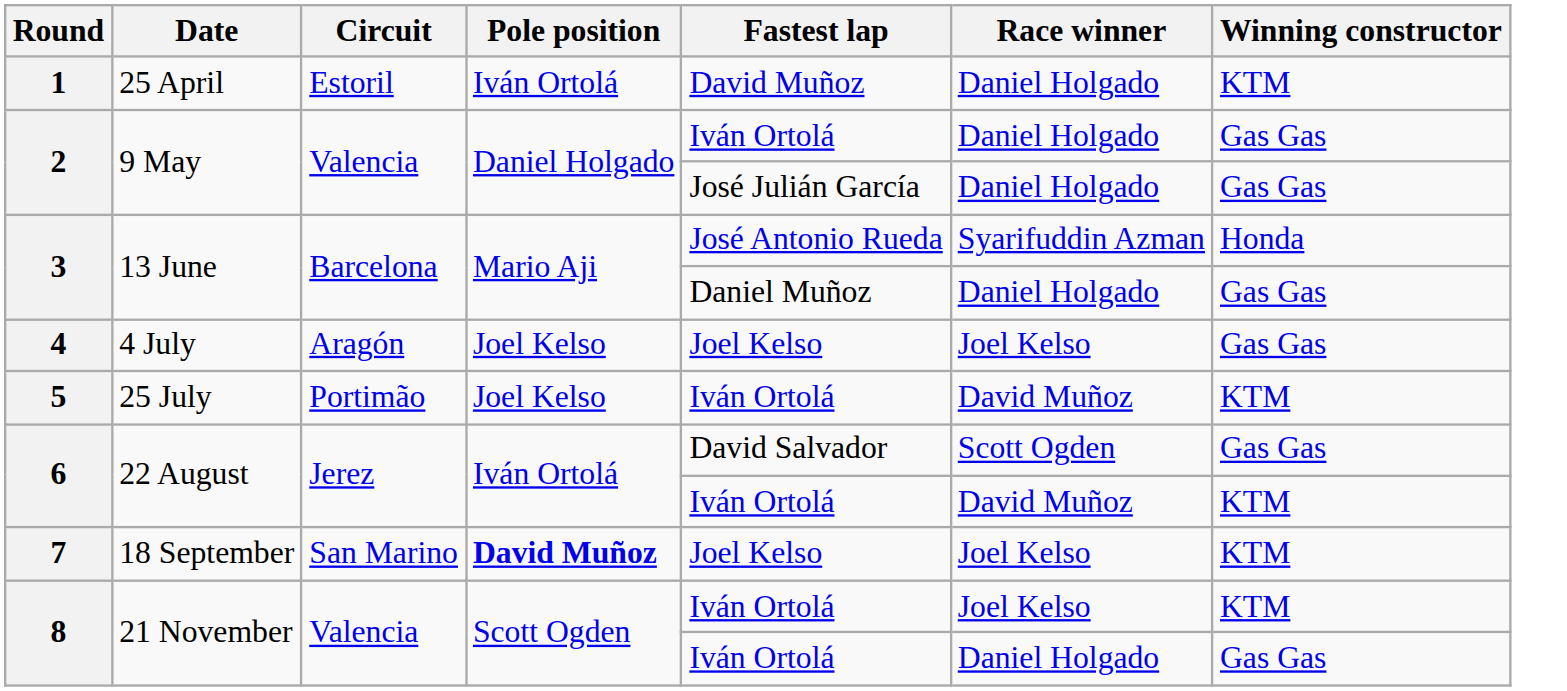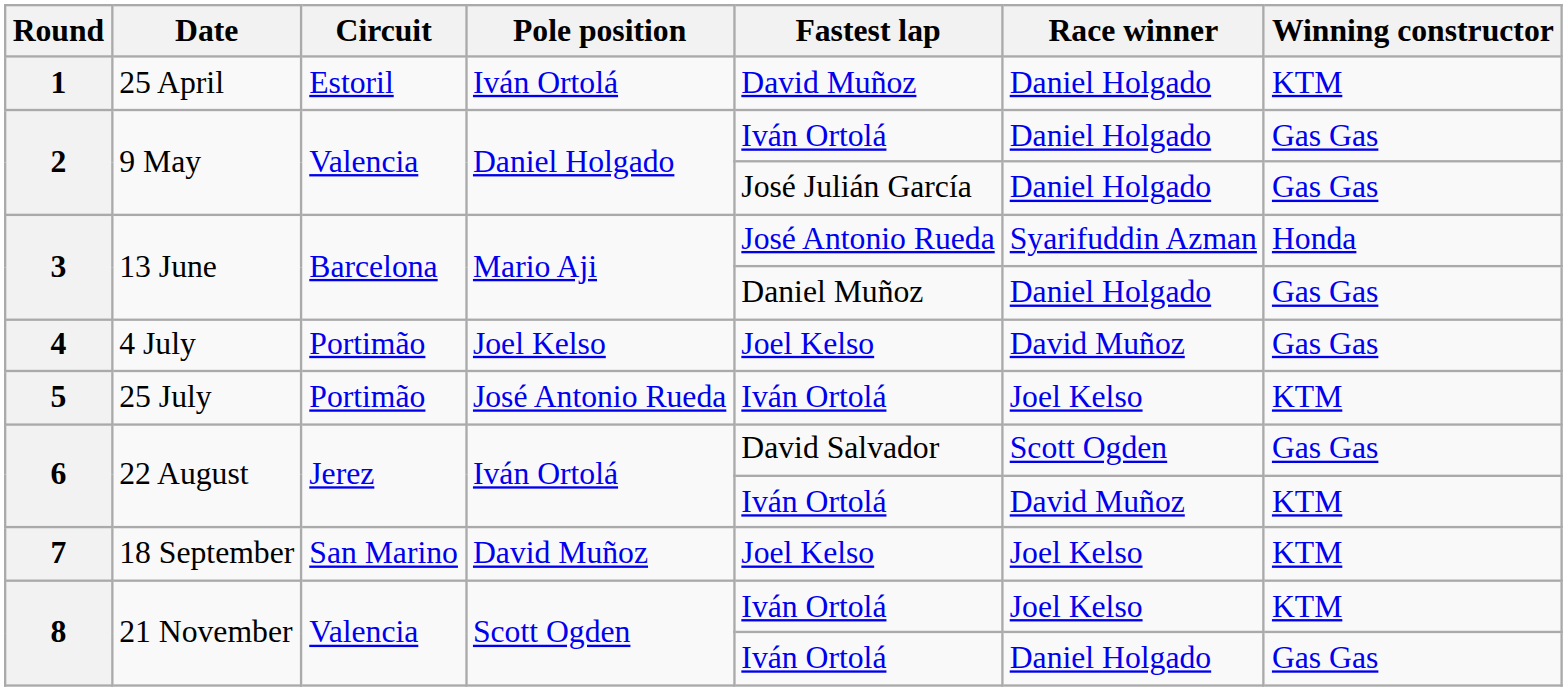4 | Circuit: Aragón -> Portimão
4 | Race winner: Joel Kelso -> David Muñoz
5 | Pole position: Joel Kelso -> José Antonio Rueda
5 | Race winner: David Muñoz -> Joel Kelso
7 | Pole position: bold -> normal
